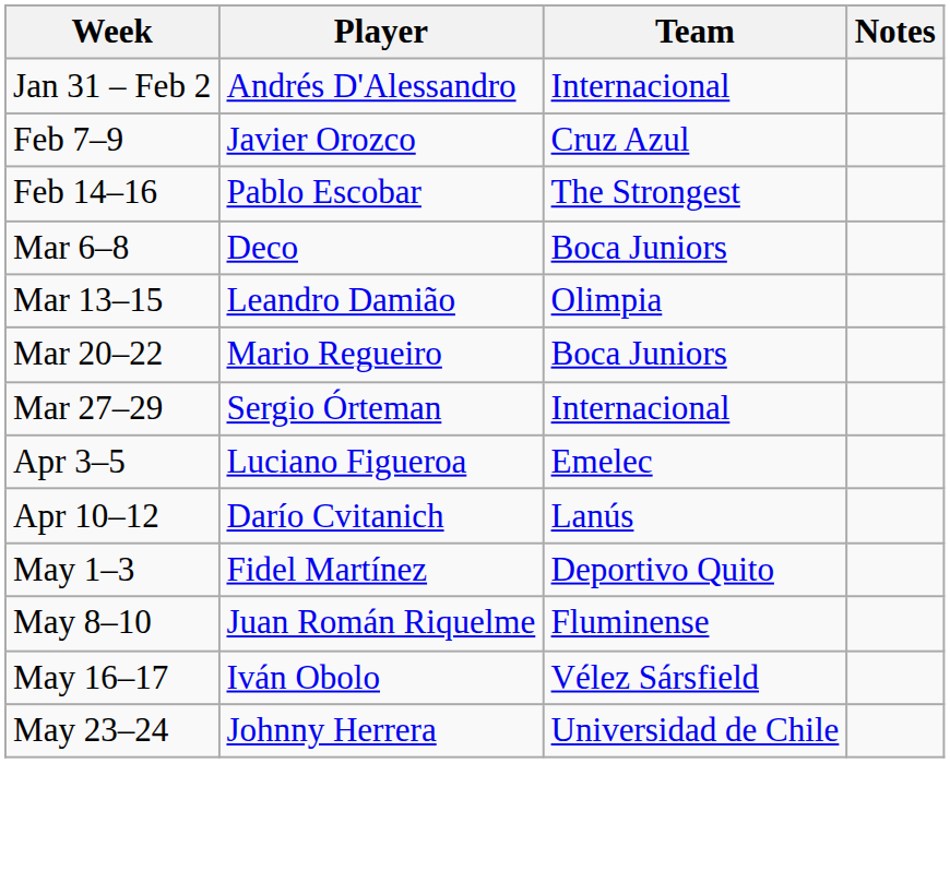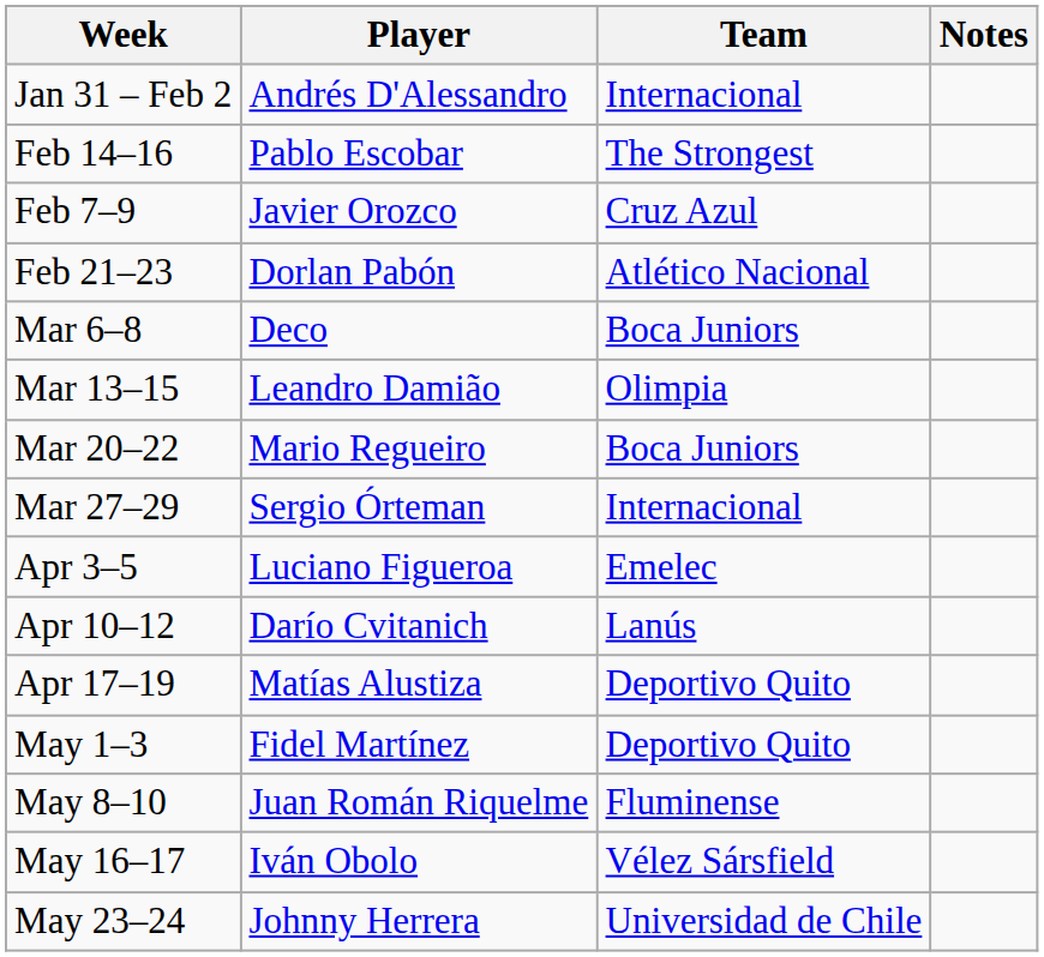rows swapped: Feb 7–9 <-> Feb 14–16
+ row: Feb 21–23 | Dorlan Pabón | Atlético Nacional
+ row: Apr 17–19 | Matías Alustiza | Deportivo Quito
